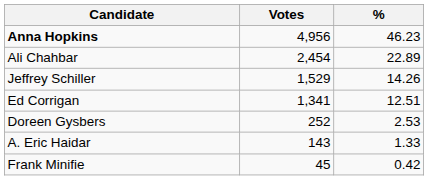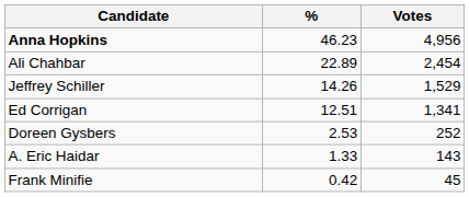columns swapped: Votes <-> %
